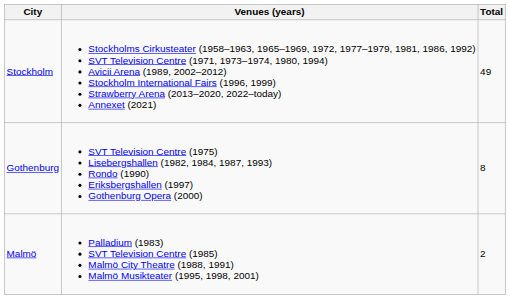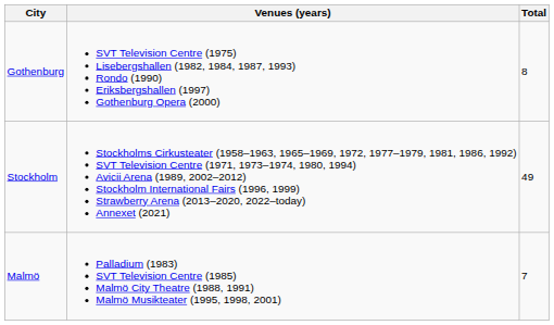rows swapped: Stockholm <-> Gothenburg
Malmö | Total: 2 -> 7
